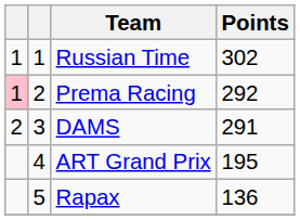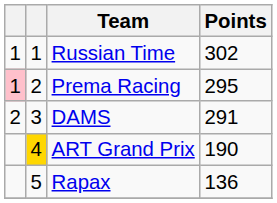Prema Racing | Points: 292 -> 295
ART Grand Prix | column 2: no background -> gold background
ART Grand Prix | Points: 195 -> 190
